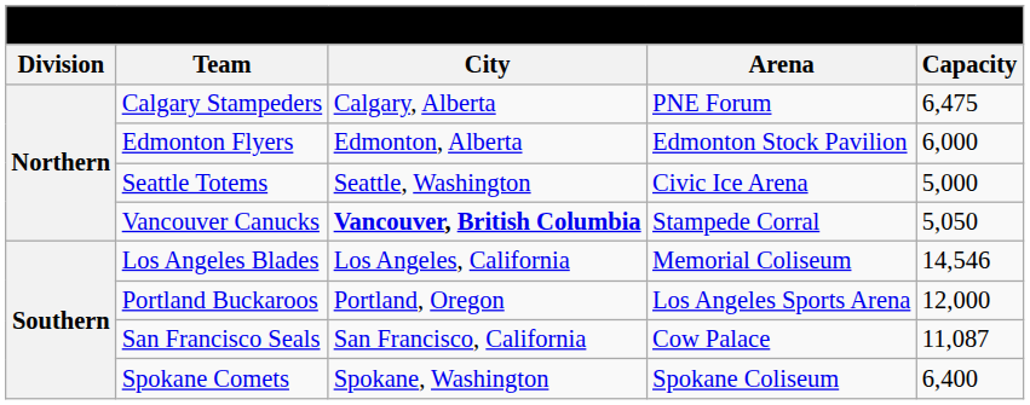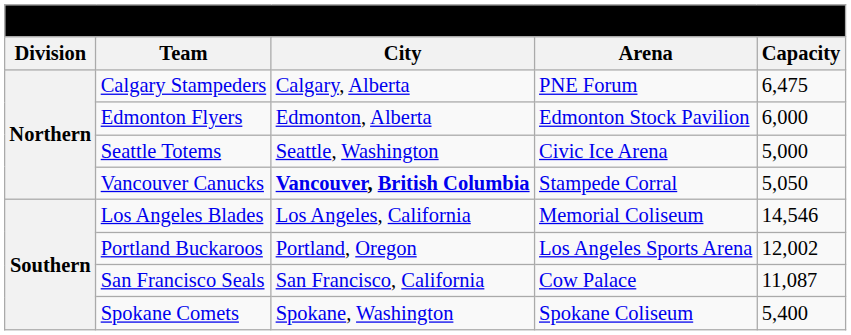Portland Buckaroos | Capacity: 12,000 -> 12,002
Spokane Comets | Capacity: 6,400 -> 5,400
